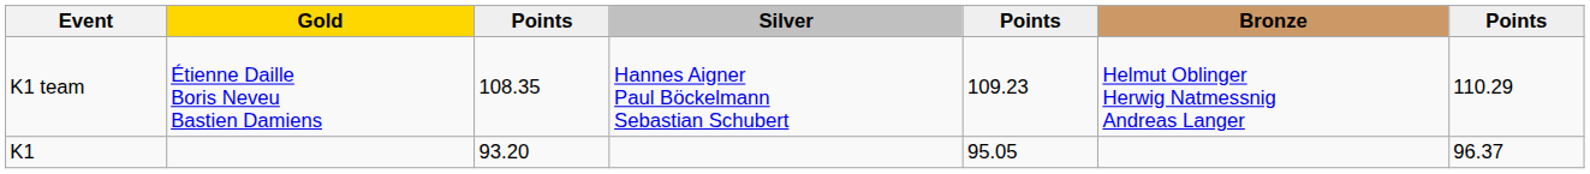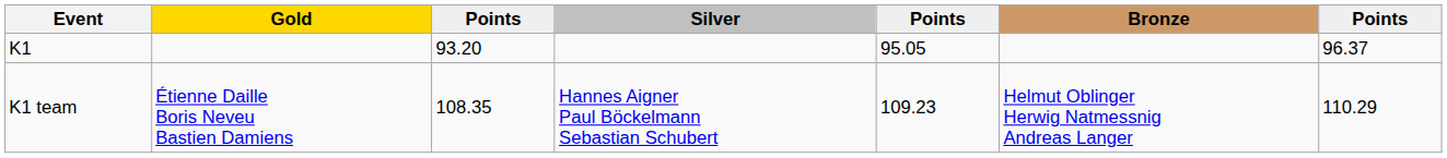rows swapped: K1 <-> K1 team
